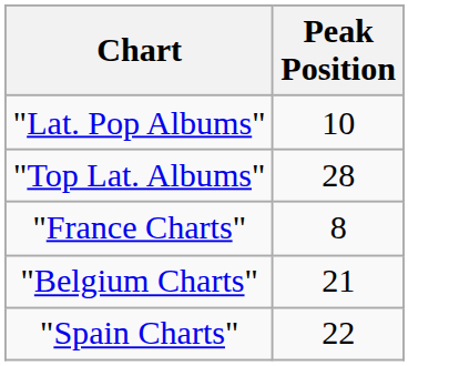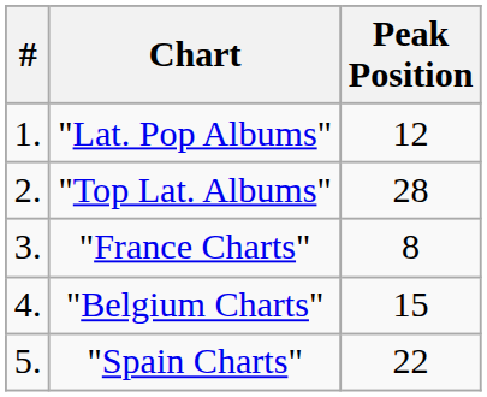+ column: # | 1. | 2. | 3. | 4. | 5.
"Lat. Pop Albums" | Peak Position: 10 -> 12
"Belgium Charts" | Peak Position: 21 -> 15
